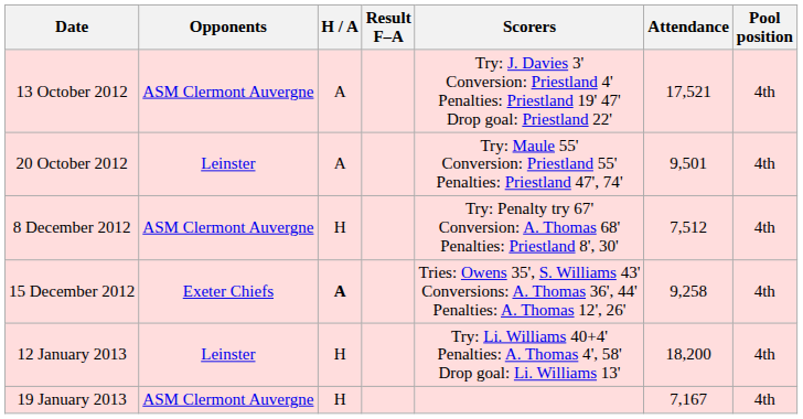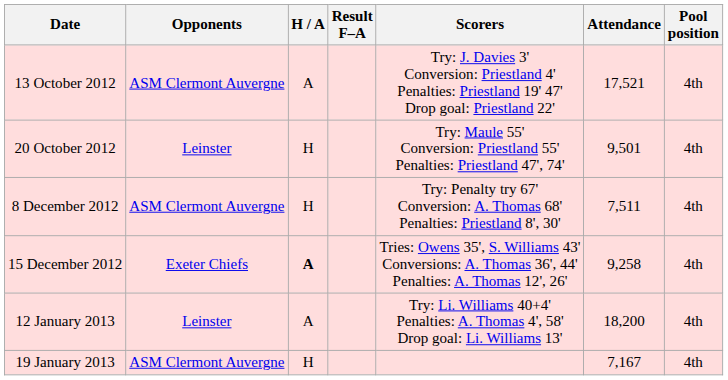20 October 2012 | H / A: A -> H
8 December 2012 | Attendance: 7,512 -> 7,511
12 January 2013 | H / A: H -> A
